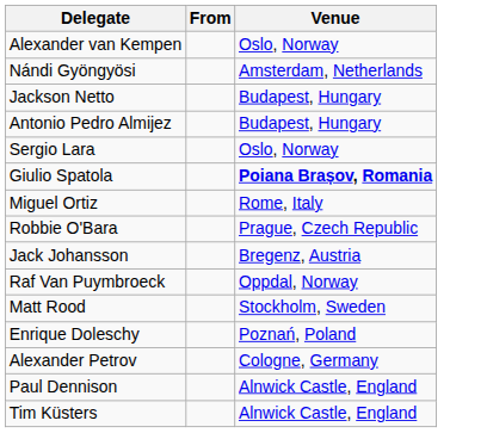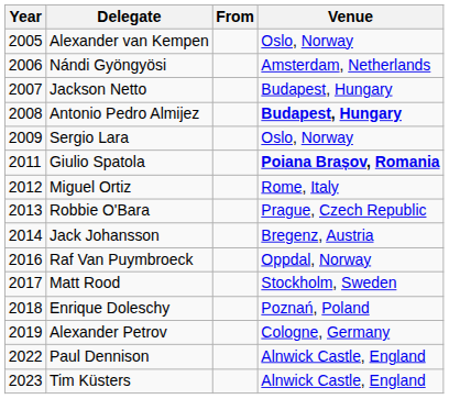+ column: Year | 2005 | 2006 | 2007 | 2008 | 2009 | 2011 | 2012 | 2013 | 2014 | 2016 | 2017 | 2018 | 2019 | 2022 | 2023
Antonio Pedro Almijez | Venue: normal -> bold
